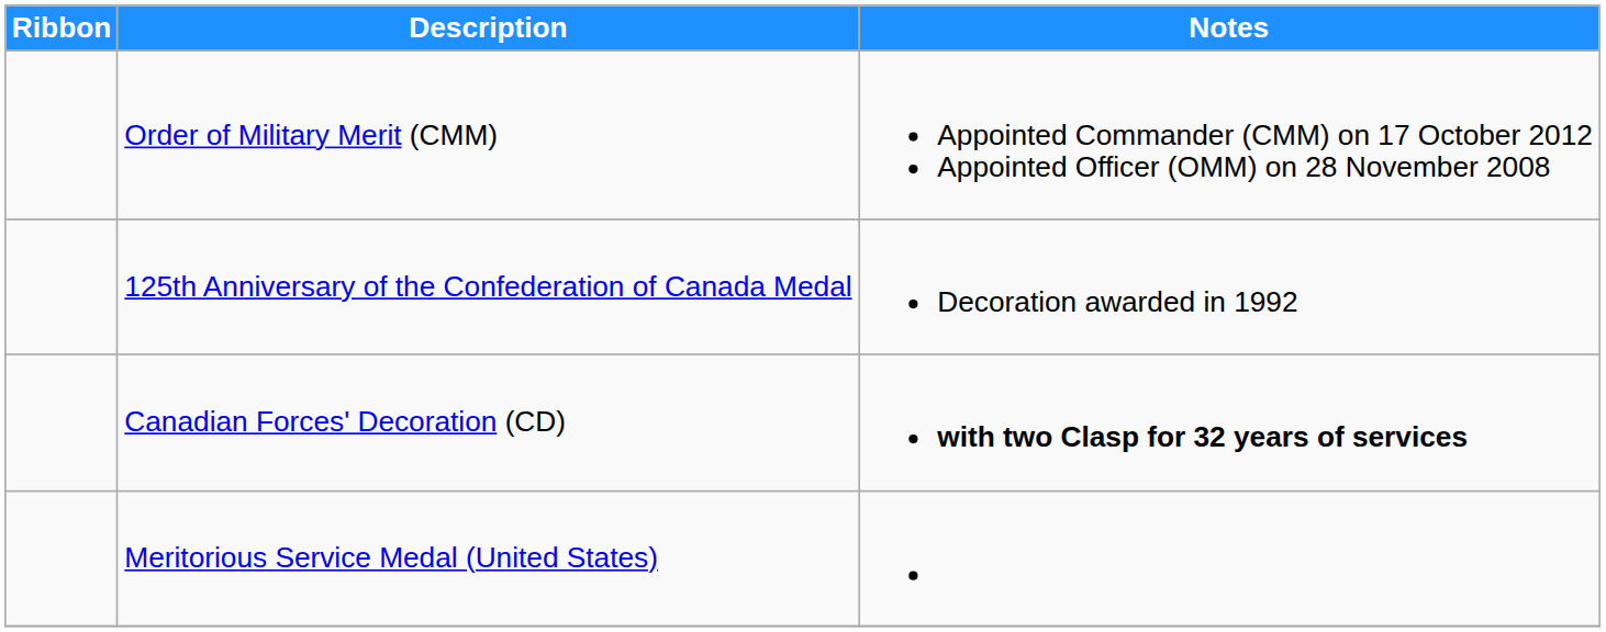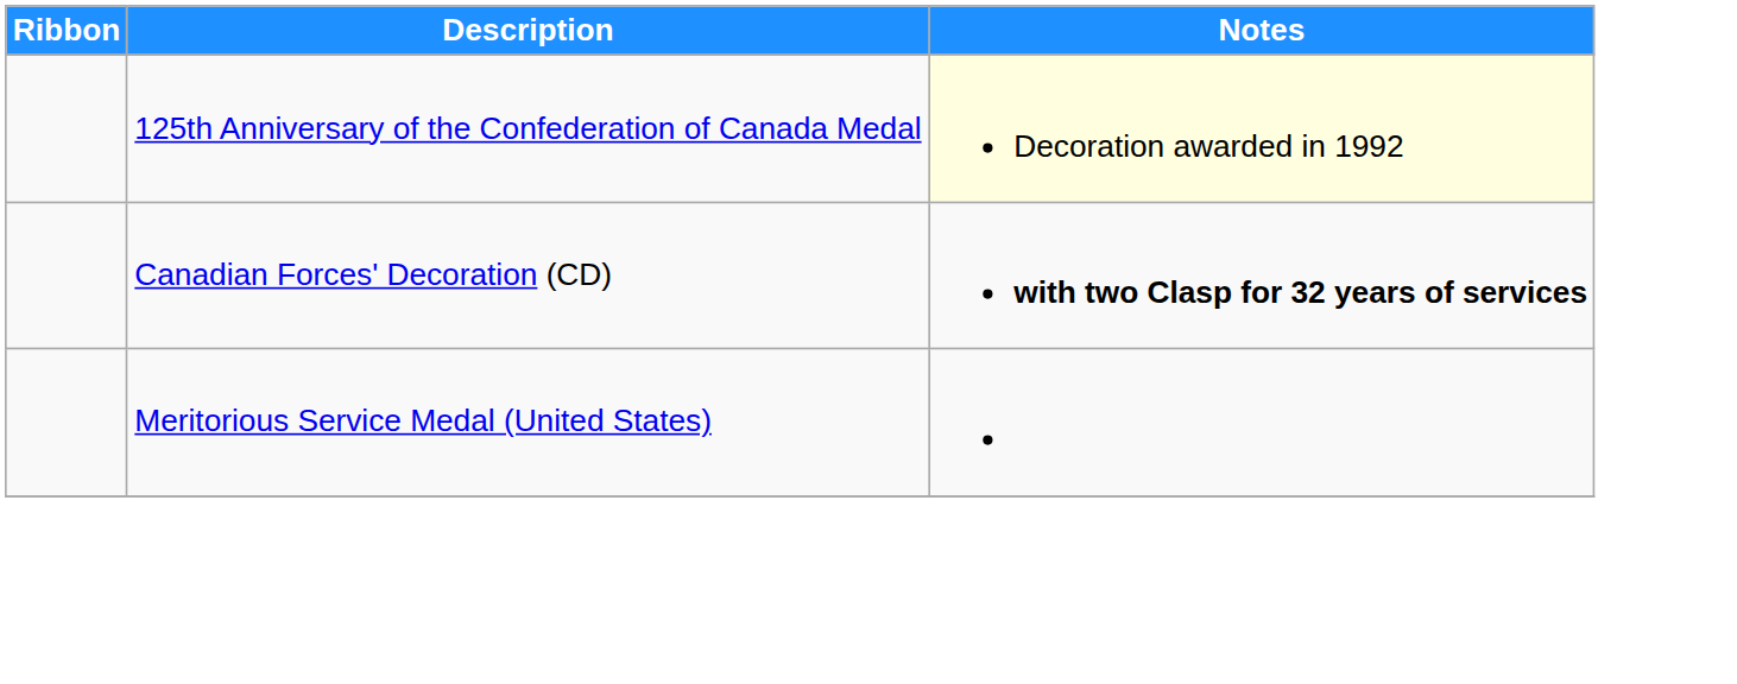- row: Order of Military Merit (CMM) | Appointed Commander (CMM) on 17 October 2012 Appointed Officer (OMM) on 28 November 2008
125th Anniversary of the Confederation of Canada Medal | Notes: no background -> lightyellow background
